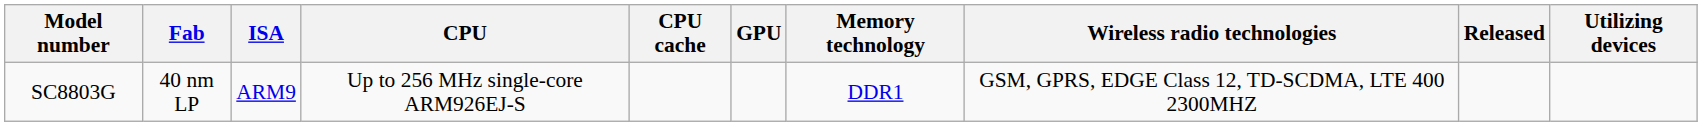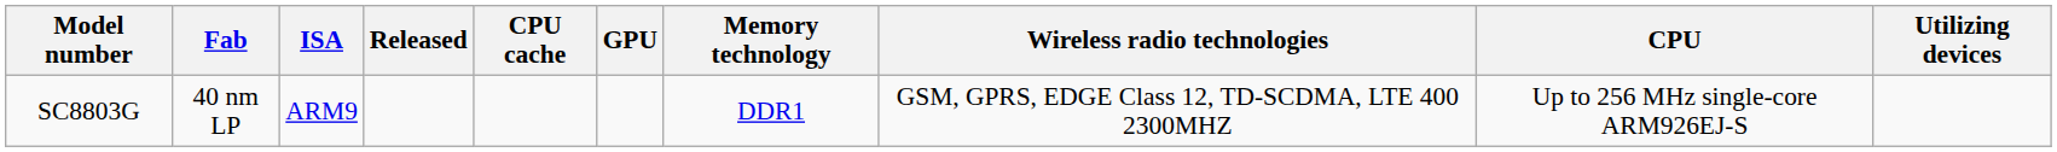columns swapped: CPU <-> Released
